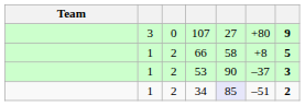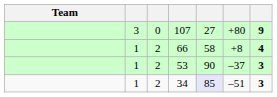66 | column 7: 5 -> 4
34 | column 7: 2 -> 3
